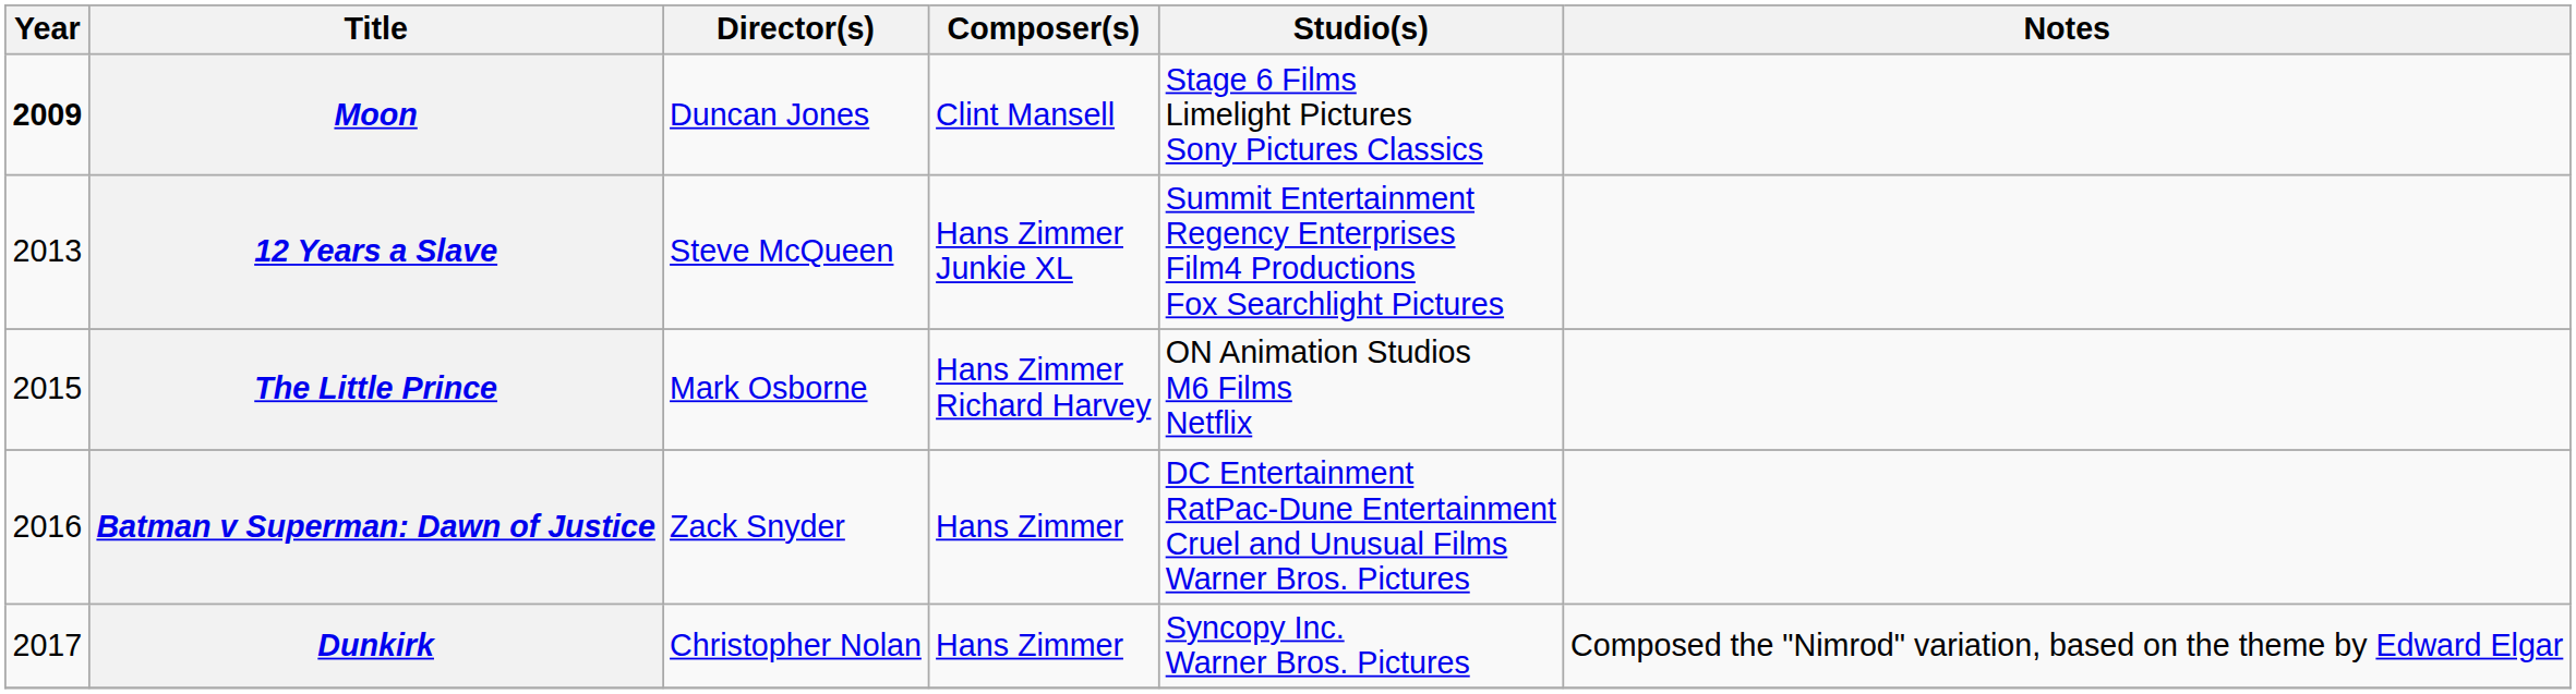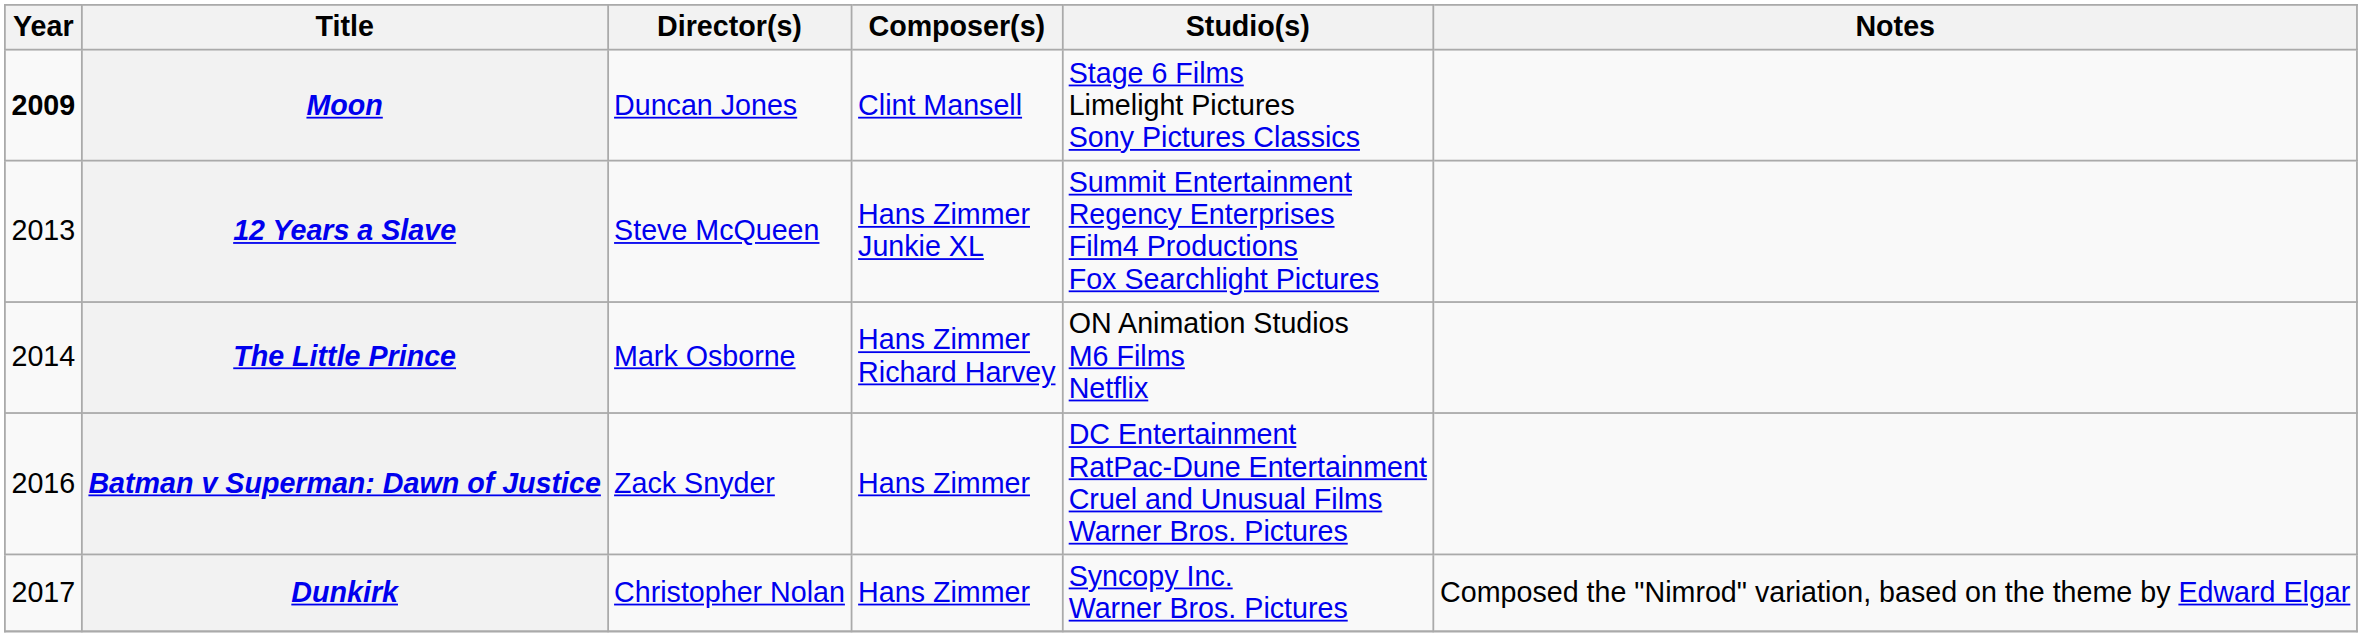The Little Prince | Year: 2015 -> 2014
